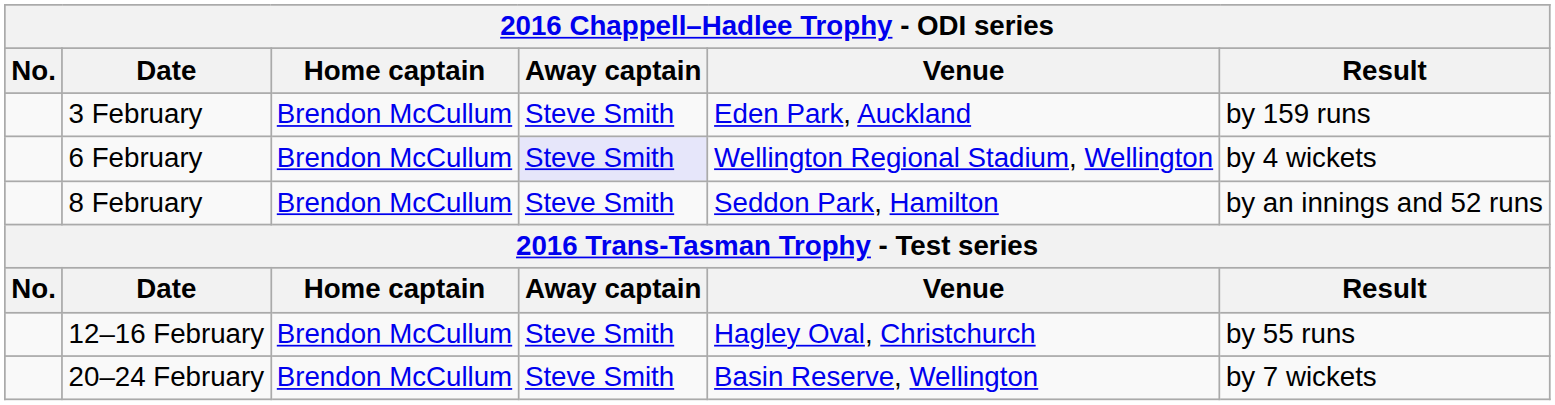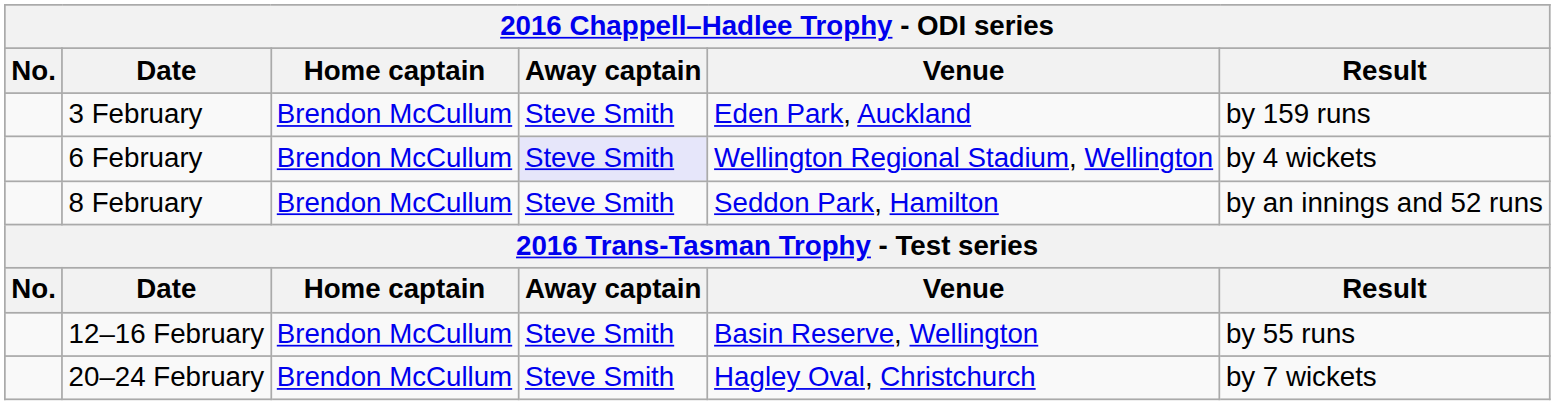12–16 February | Venue: Hagley Oval, Christchurch -> Basin Reserve, Wellington
20–24 February | Venue: Basin Reserve, Wellington -> Hagley Oval, Christchurch
